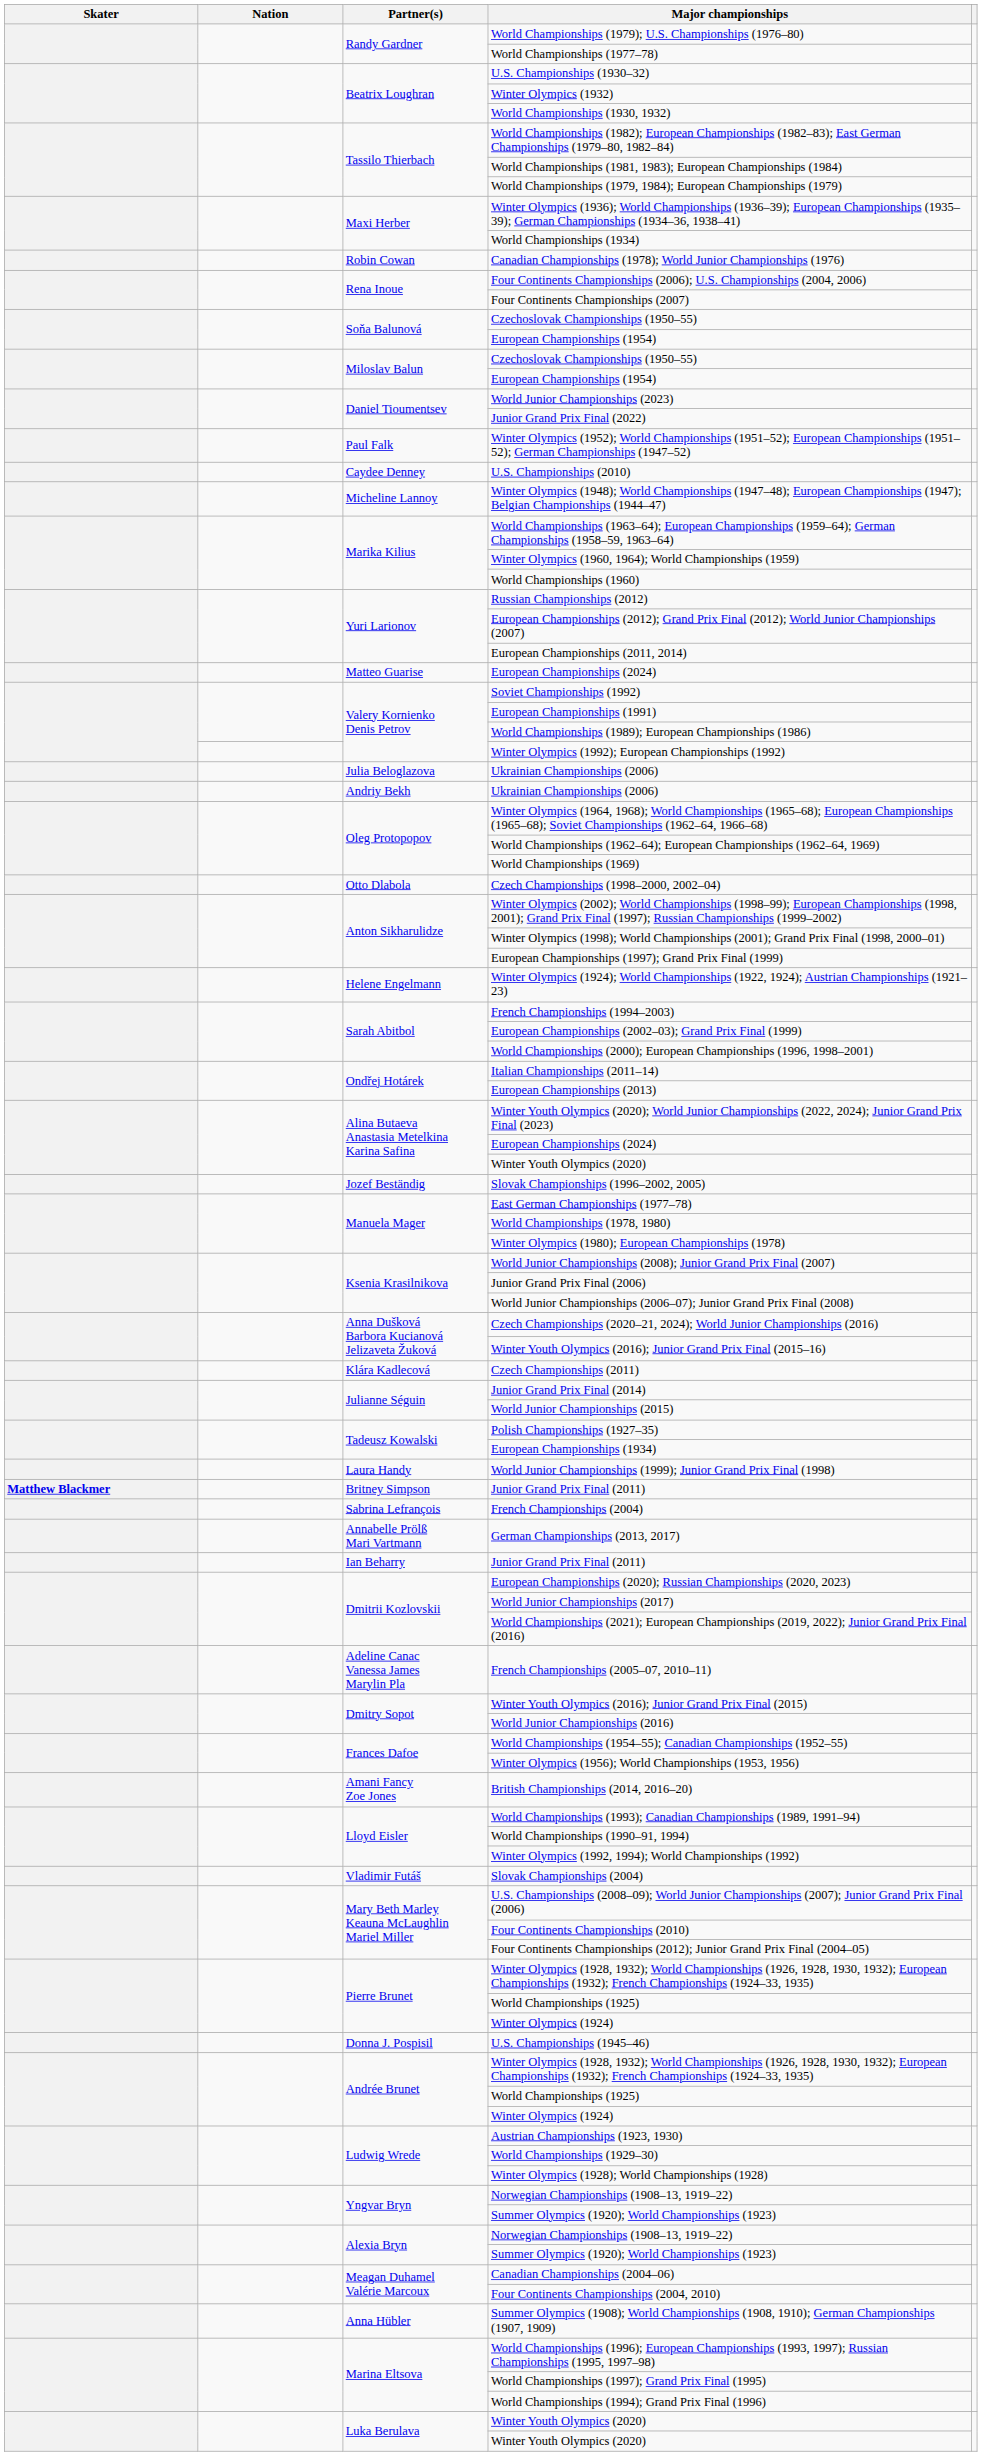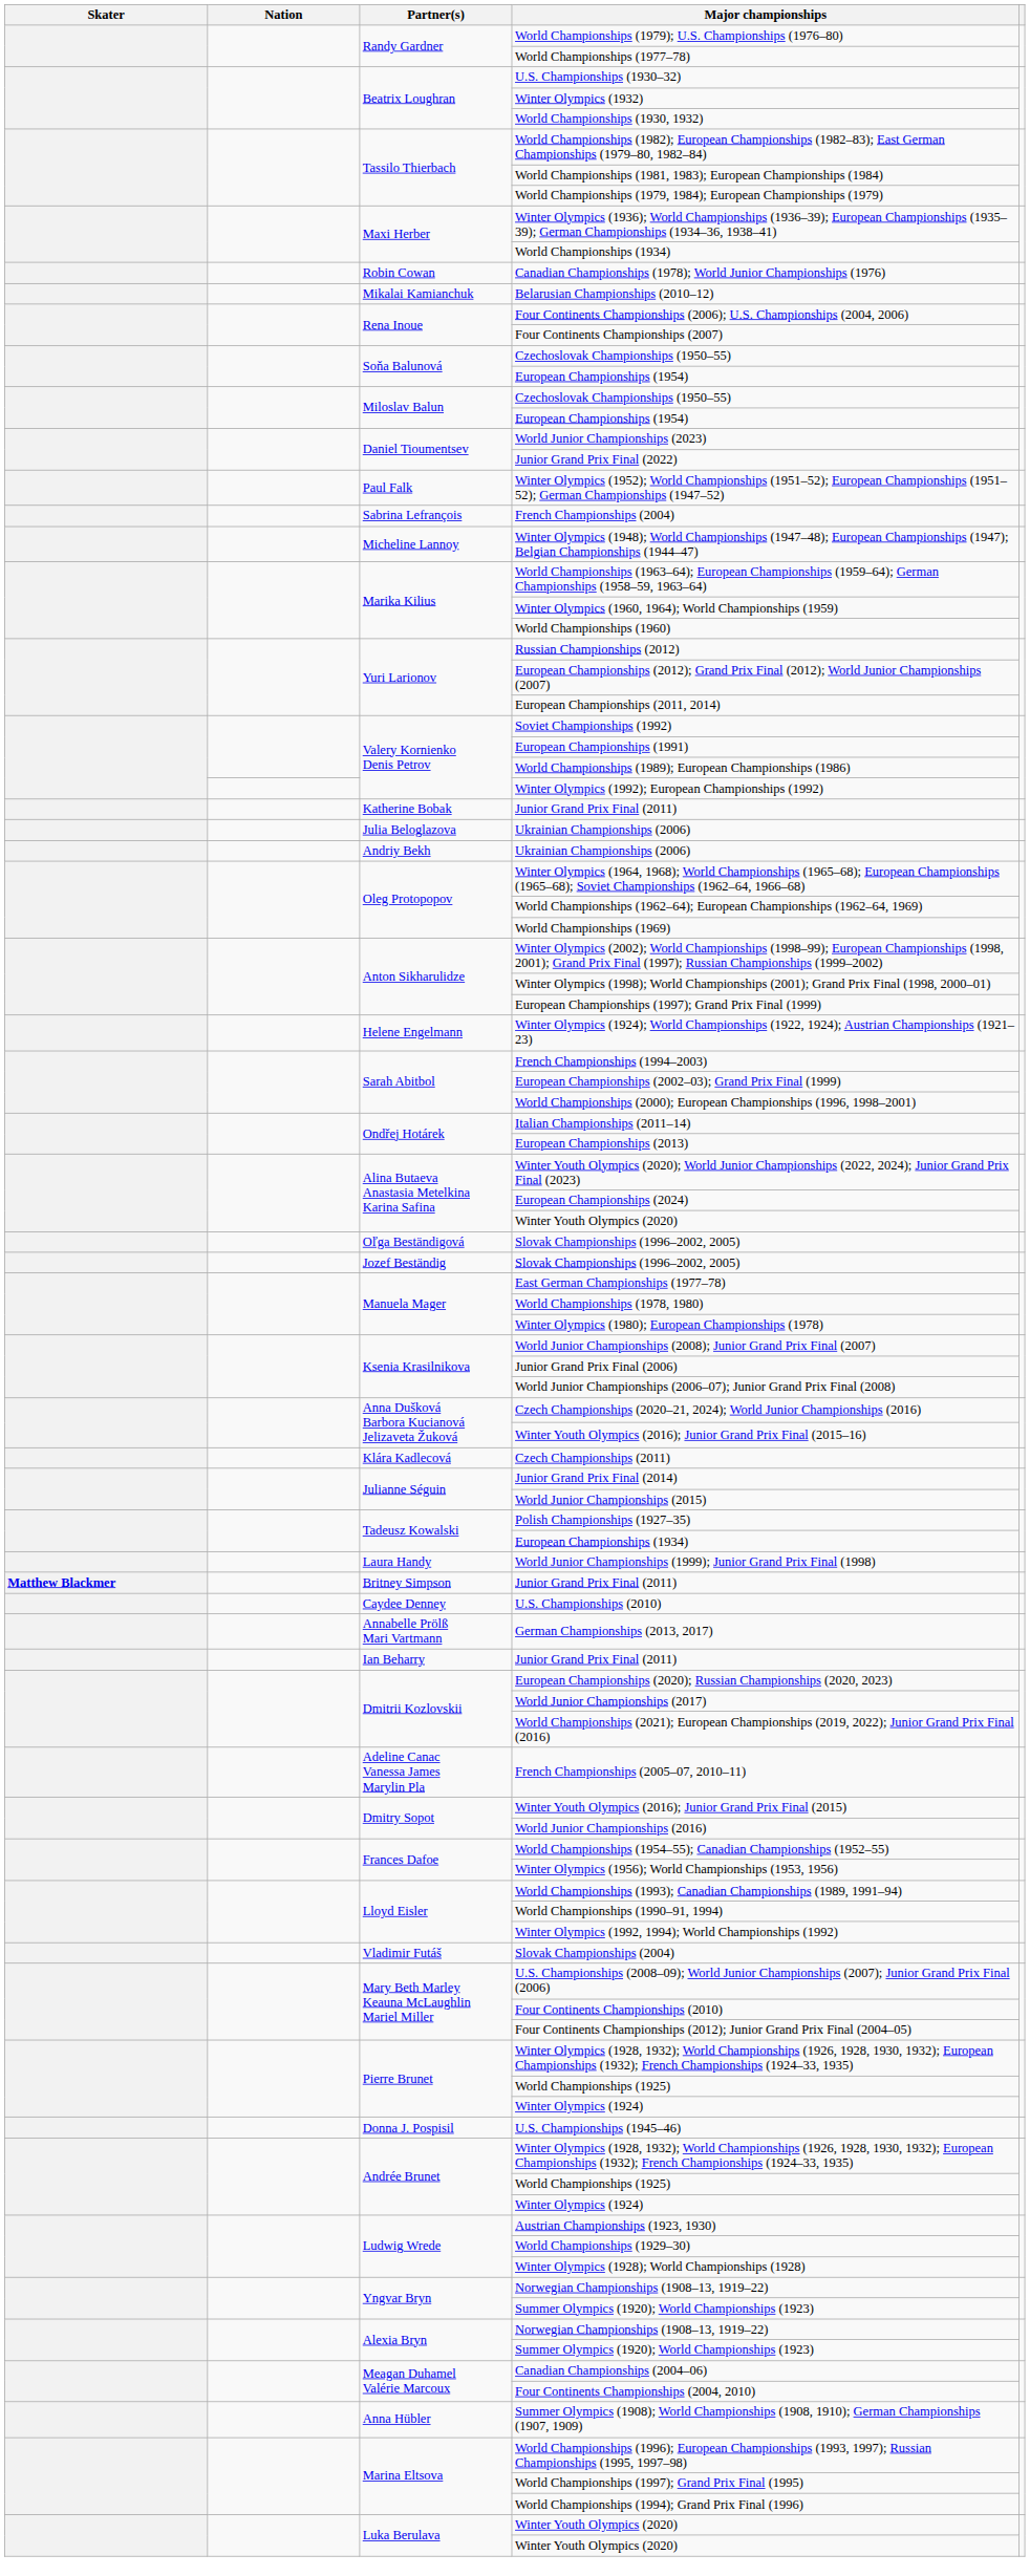+ row: Mikalai Kamianchuk | Belarusian Championships (2010–12)
rows swapped: U.S. Championships (2010) <-> French Championships (2004)
- row: Matteo Guarise | European Championships (2024)
+ row: Katherine Bobak | Junior Grand Prix Final (2011)
- row: Otto Dlabola | Czech Championships (1998–2000, 2002–04)
+ row: Oľga Beständigová | Slovak Championships (1996–2002, 2005)
- row: Amani Fancy Zoe Jones | British Championships (2014, 2016–20)
